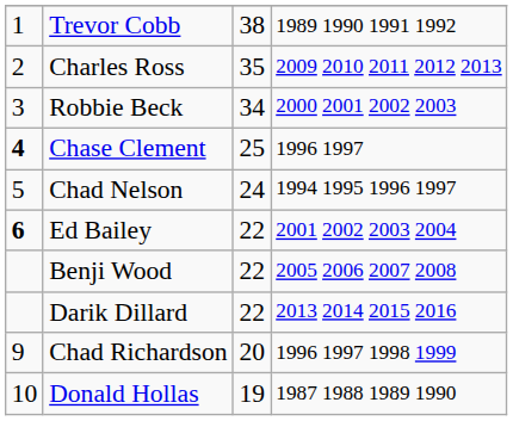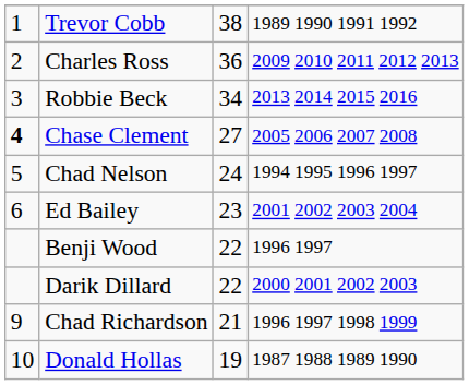Charles Ross | column 3: 35 -> 36
Robbie Beck | column 4: 2000 2001 2002 2003 -> 2013 2014 2015 2016
Chase Clement | column 3: 25 -> 27
Chase Clement | column 4: 1996 1997 -> 2005 2006 2007 2008
Ed Bailey | column 1: bold -> normal
Ed Bailey | column 3: 22 -> 23
Benji Wood | column 4: 2005 2006 2007 2008 -> 1996 1997
Darik Dillard | column 4: 2013 2014 2015 2016 -> 2000 2001 2002 2003
Chad Richardson | column 3: 20 -> 21
